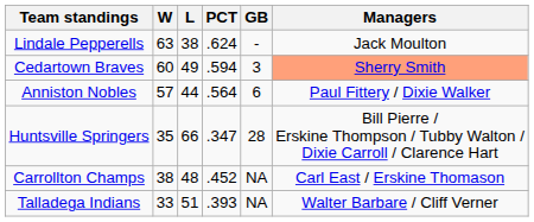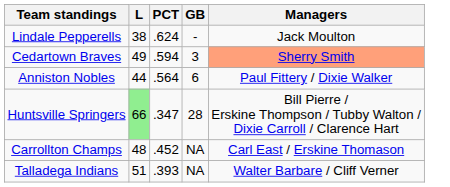- column: W | 63 | 60 | 57 | 35 | 38 | 33
Huntsville Springers | L: no background -> lightgreen background
